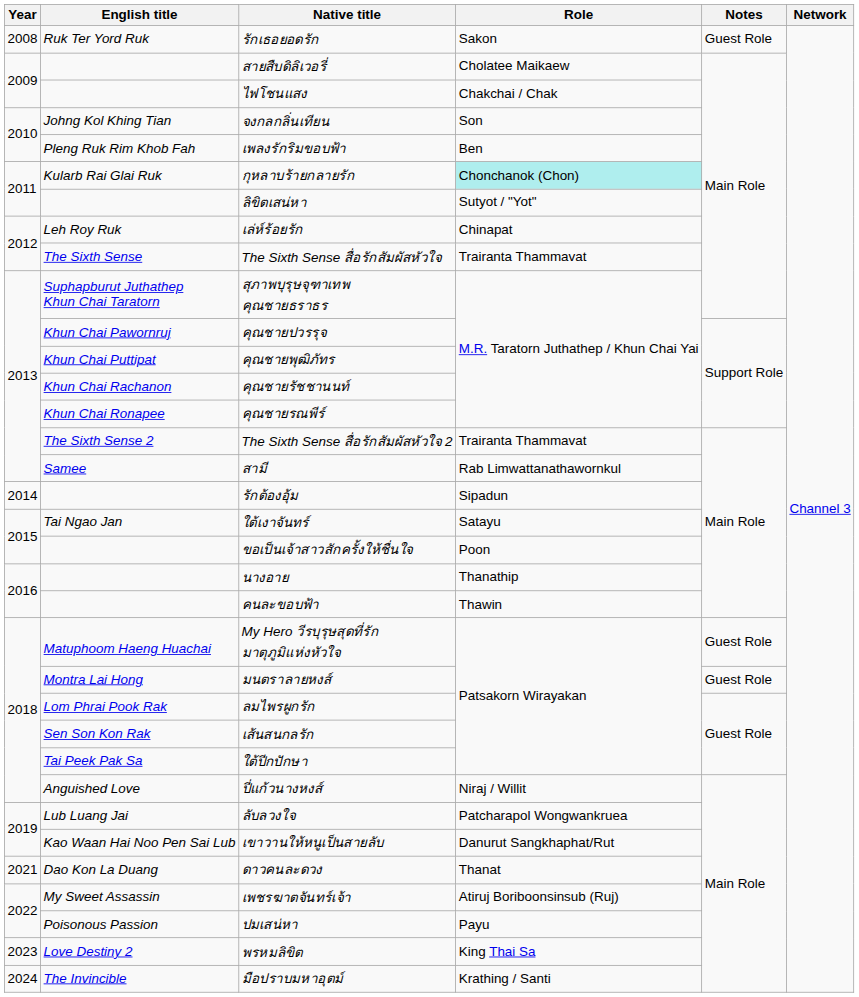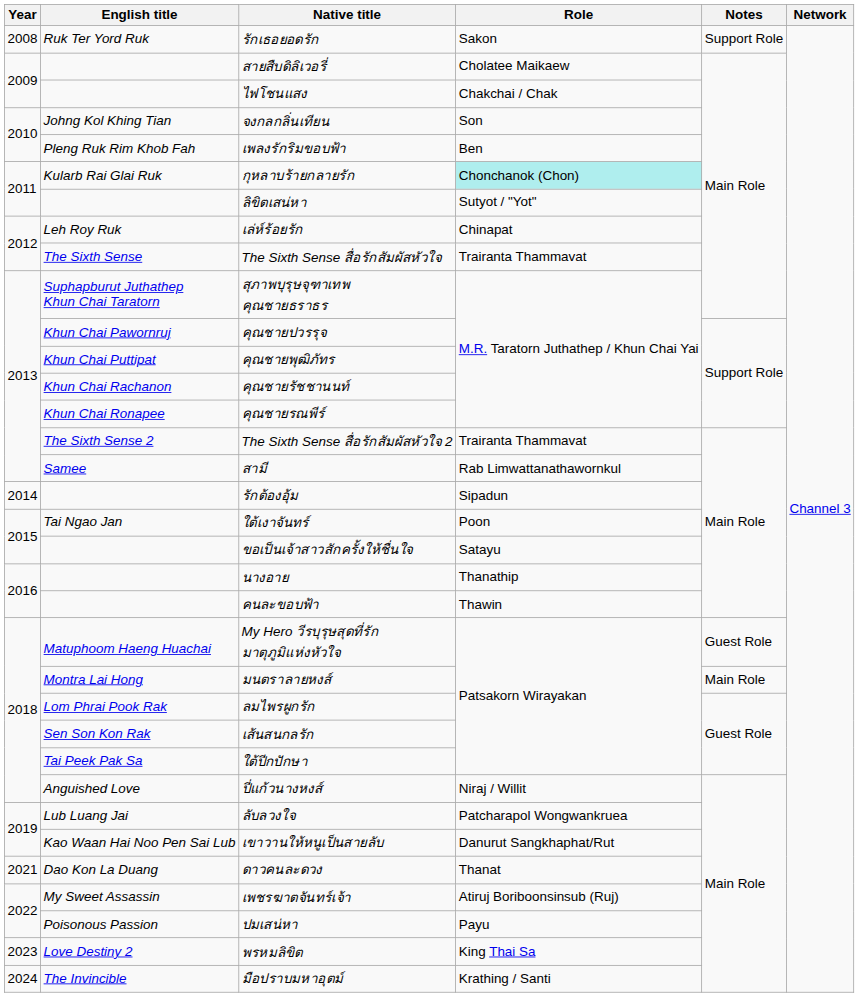รักเธอยอดรัก | Notes: Guest Role -> Support Role
ใต้เงาจันทร์ | Role: Satayu -> Poon
ขอเป็นเจ้าสาวสักครั้งให้ชื่นใจ | Role: Poon -> Satayu
มนตราลายหงส์ | Notes: Guest Role -> Main Role
